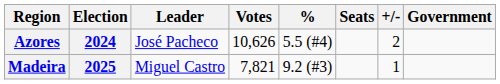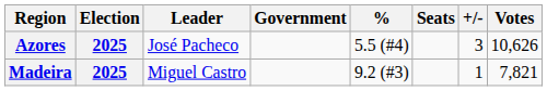columns swapped: Votes <-> Government
Azores | Election: 2024 -> 2025
Azores | +/-: 2 -> 3
